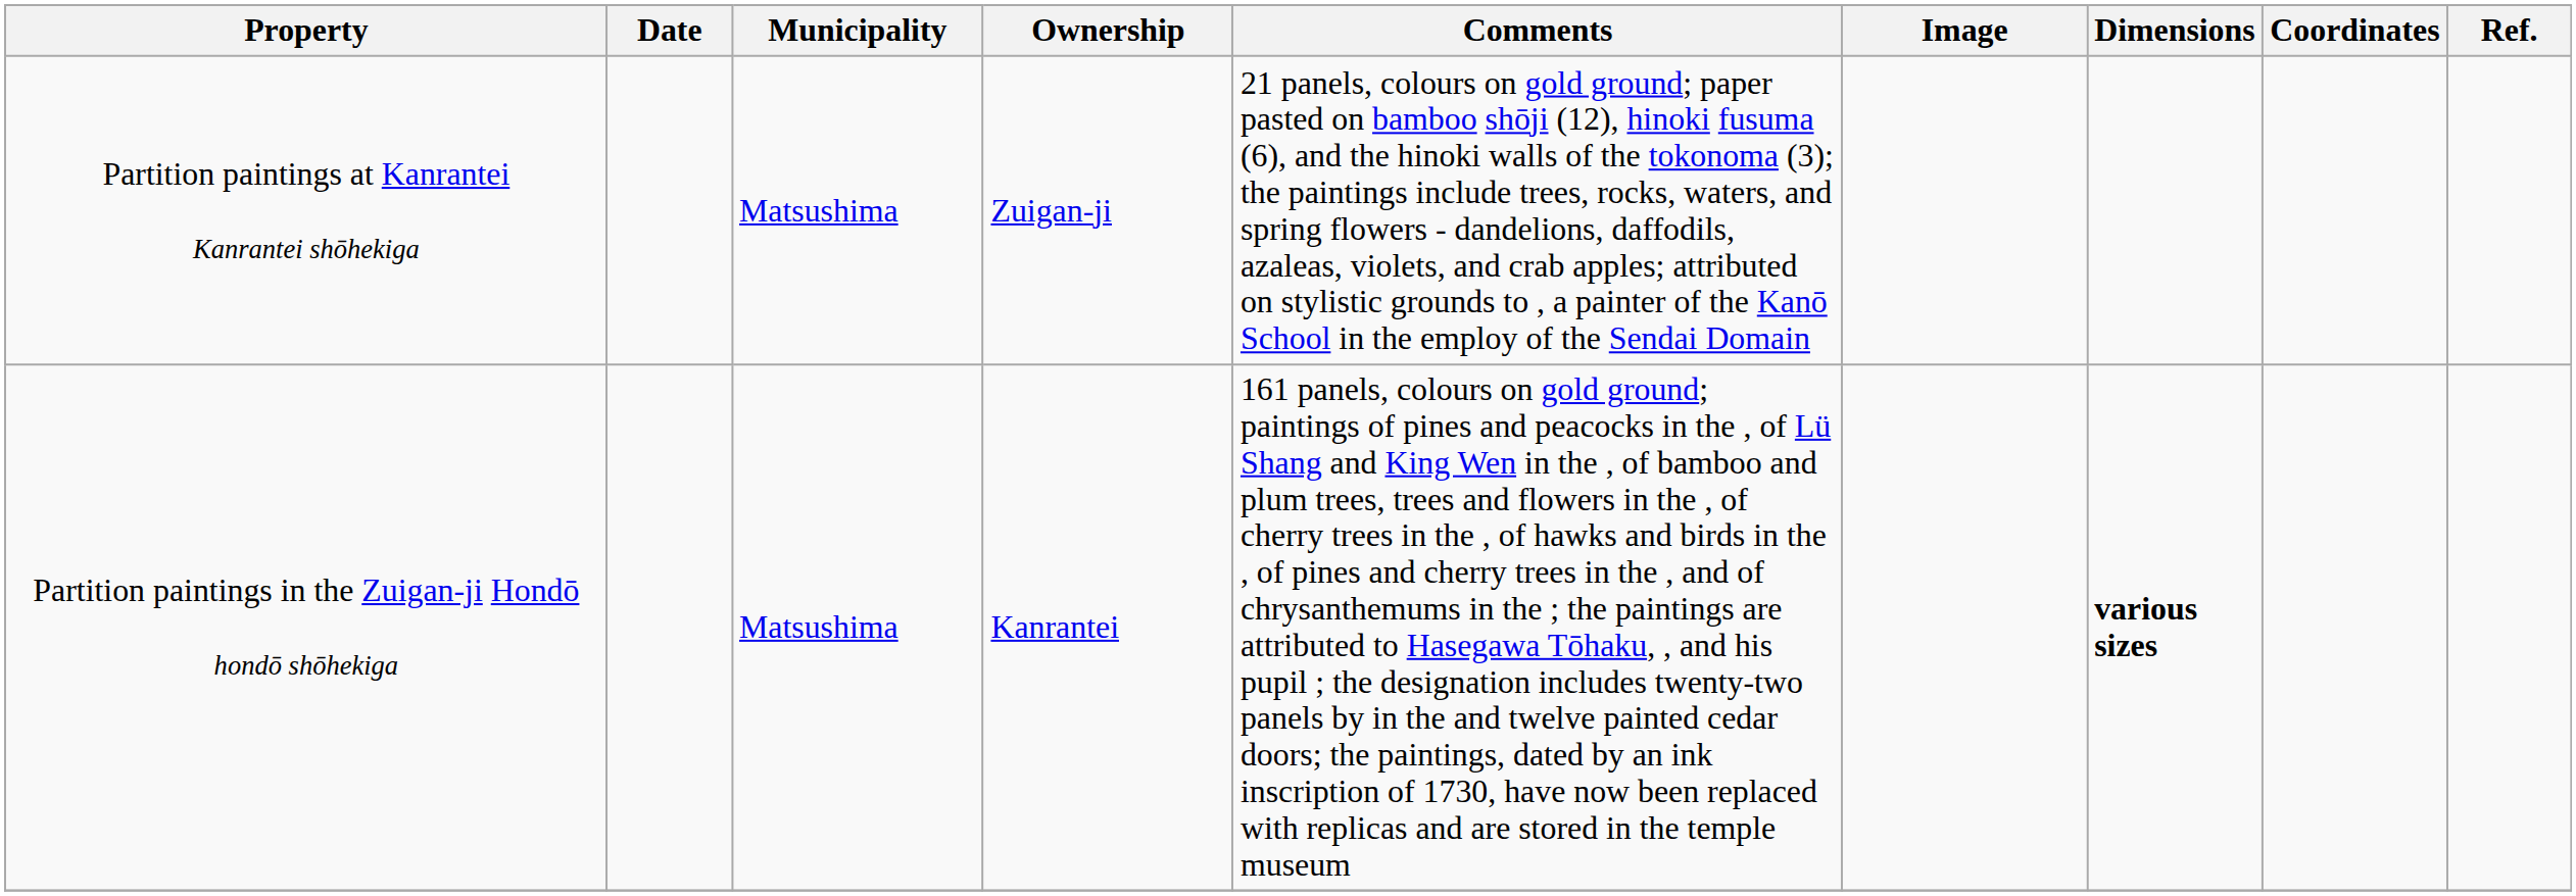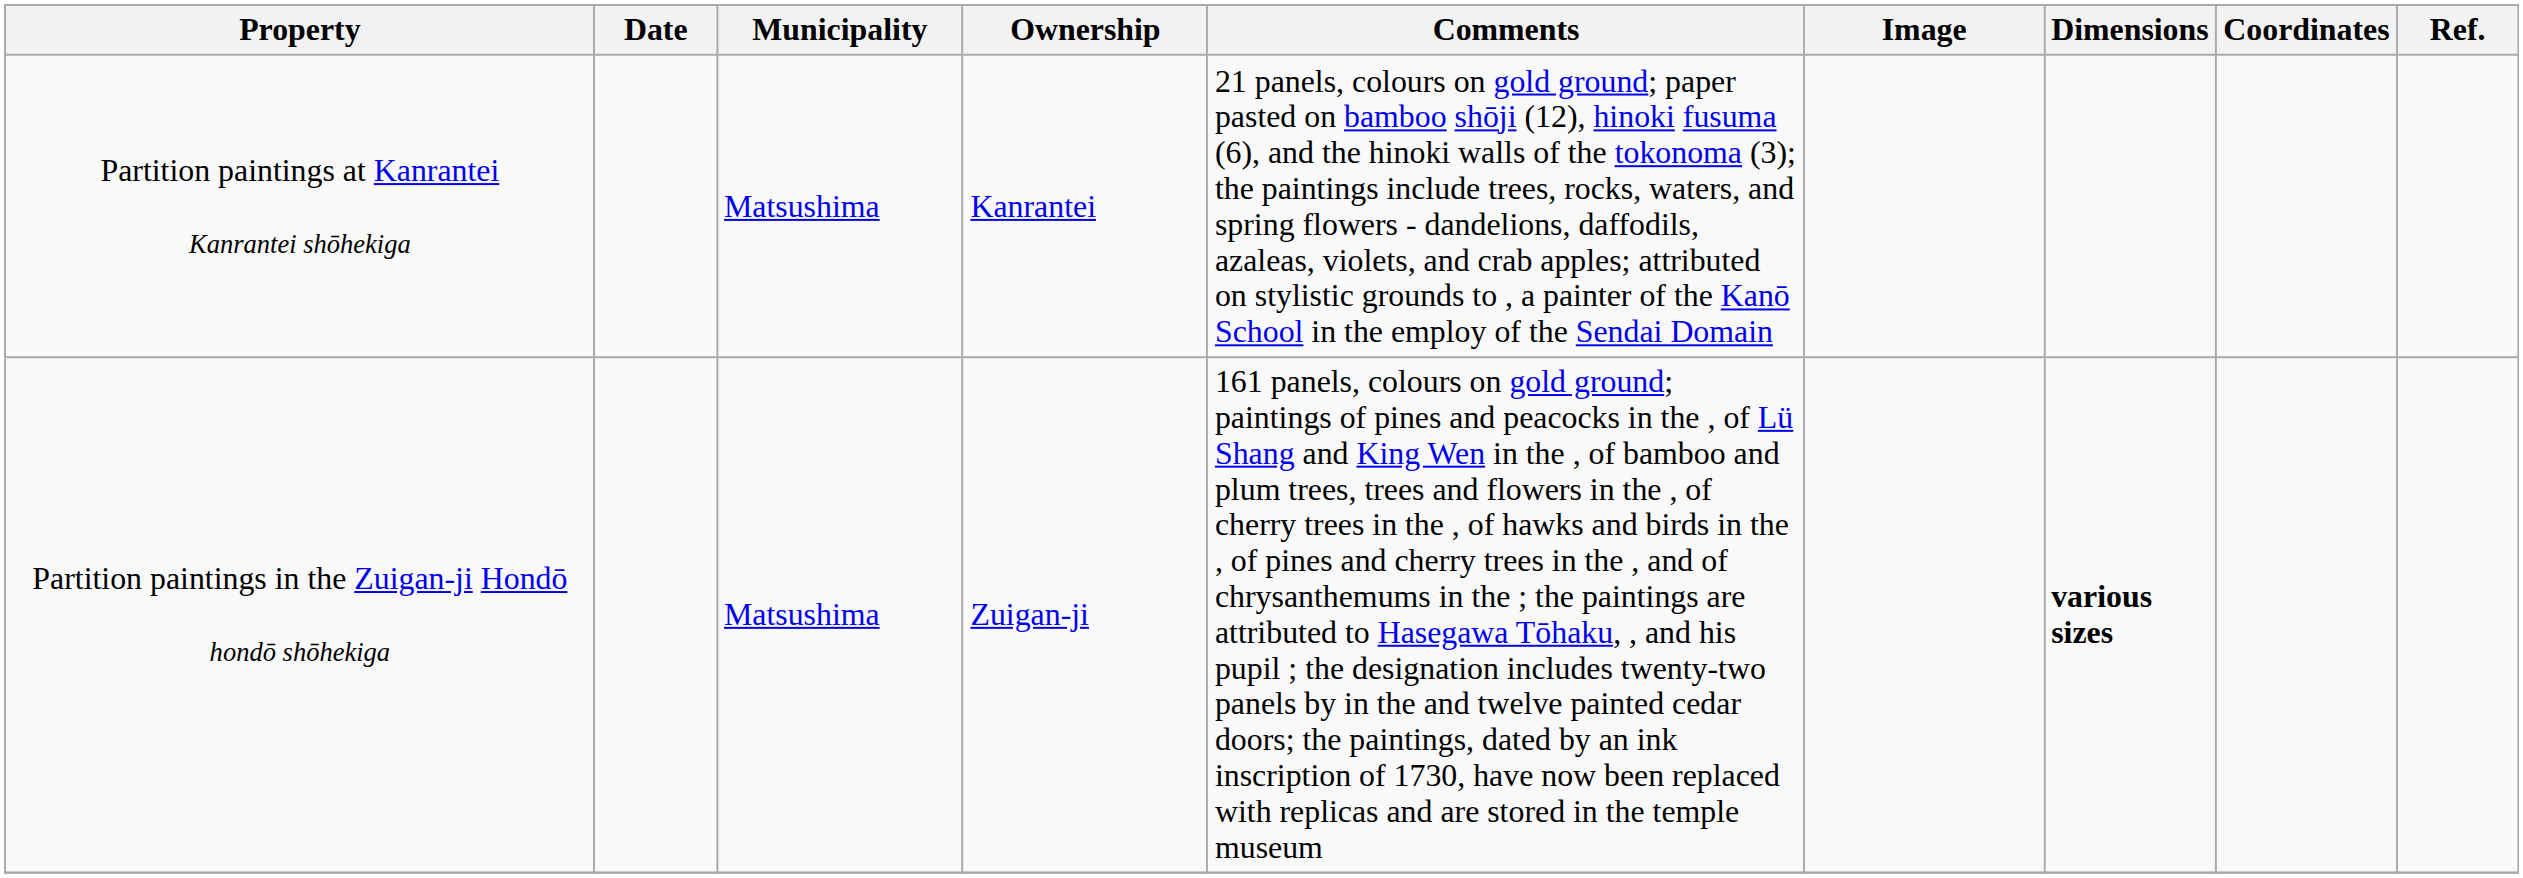Partition paintings at Kanrantei Kanrantei shōhekiga | Ownership: Zuigan-ji -> Kanrantei
Partition paintings in the Zuigan-ji Hondō hondō shōhekiga | Ownership: Kanrantei -> Zuigan-ji
